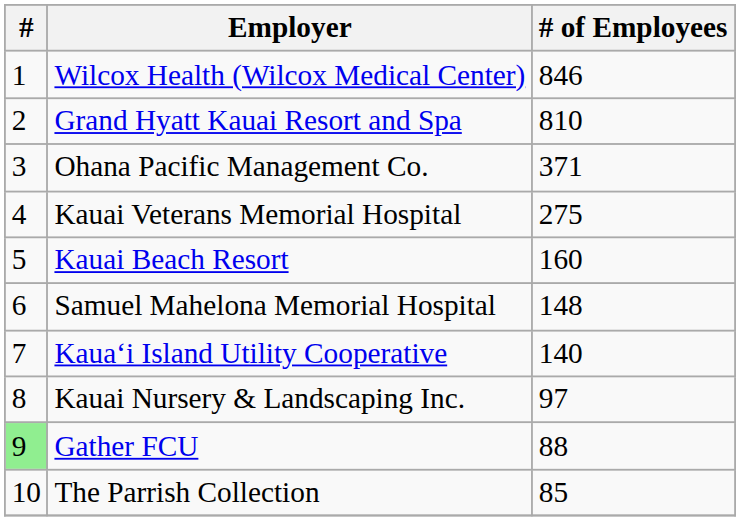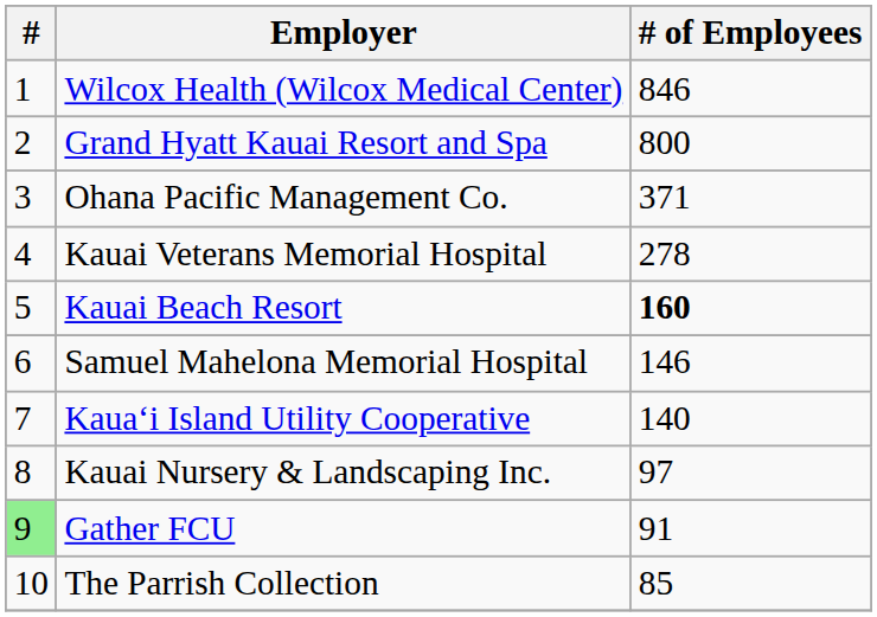Grand Hyatt Kauai Resort and Spa | # of Employees: 810 -> 800
Kauai Veterans Memorial Hospital | # of Employees: 275 -> 278
Kauai Beach Resort | # of Employees: normal -> bold
Samuel Mahelona Memorial Hospital | # of Employees: 148 -> 146
Gather FCU | # of Employees: 88 -> 91
